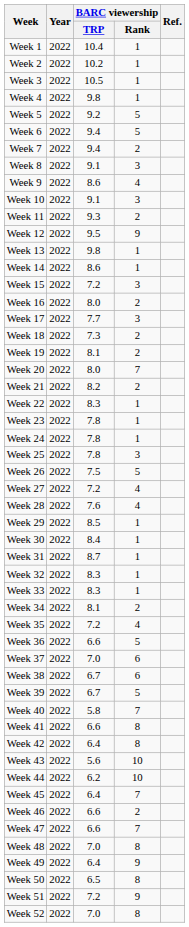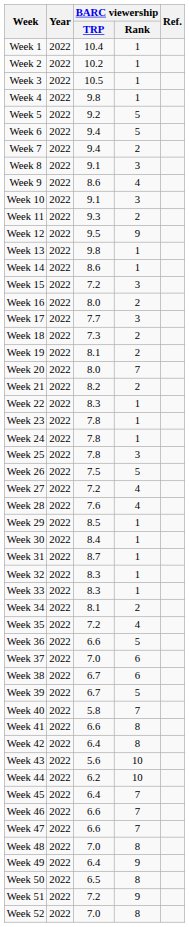Week 46 | BARC viewership / Rank: 2 -> 7
